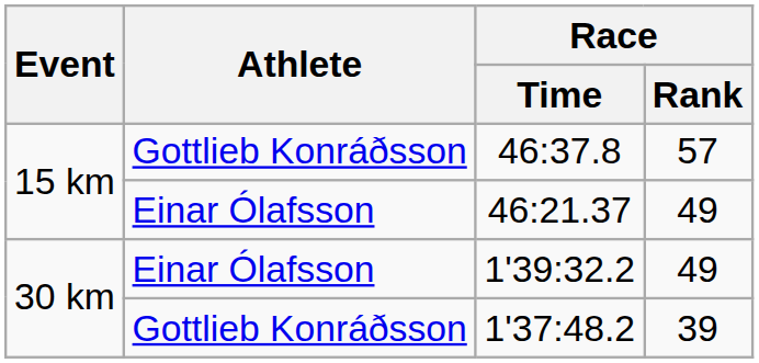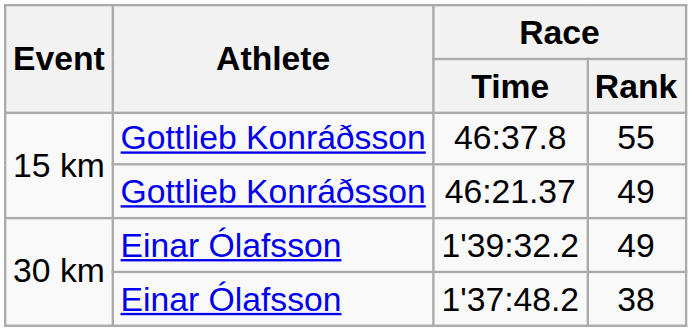46:37.8 | Race / Rank: 57 -> 55
46:21.37 | Athlete: Einar Ólafsson -> Gottlieb Konráðsson
1'37:48.2 | Athlete: Gottlieb Konráðsson -> Einar Ólafsson
1'37:48.2 | Race / Rank: 39 -> 38
